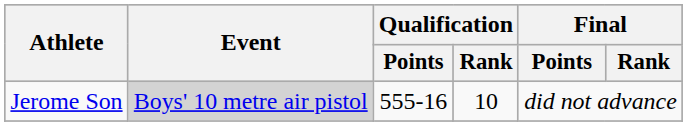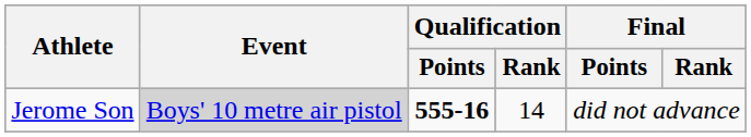Jerome Son | Qualification / Points: normal -> bold
Jerome Son | Qualification / Rank: 10 -> 14
